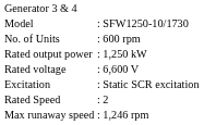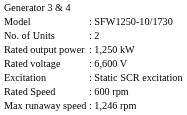No. of Units | column 2: : 600 rpm -> : 2
Rated Speed | column 2: : 2 -> : 600 rpm
